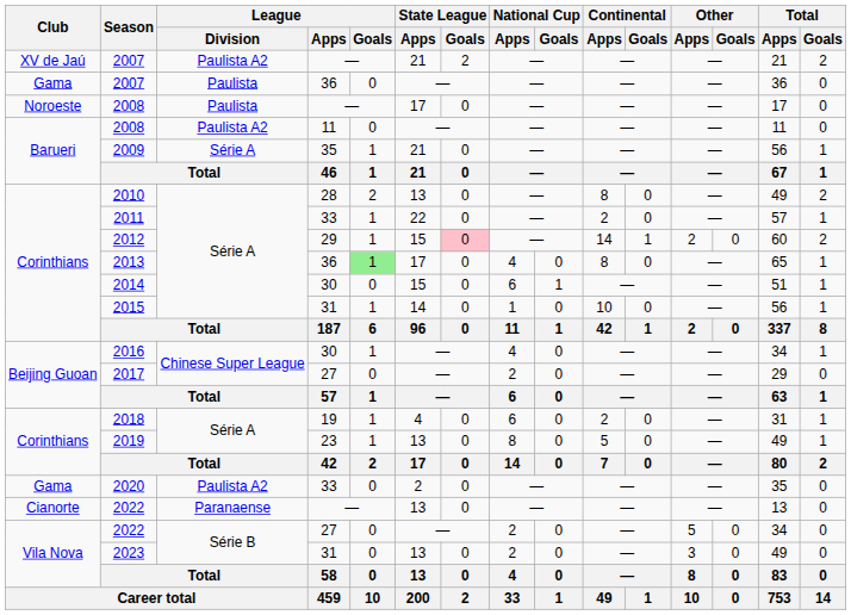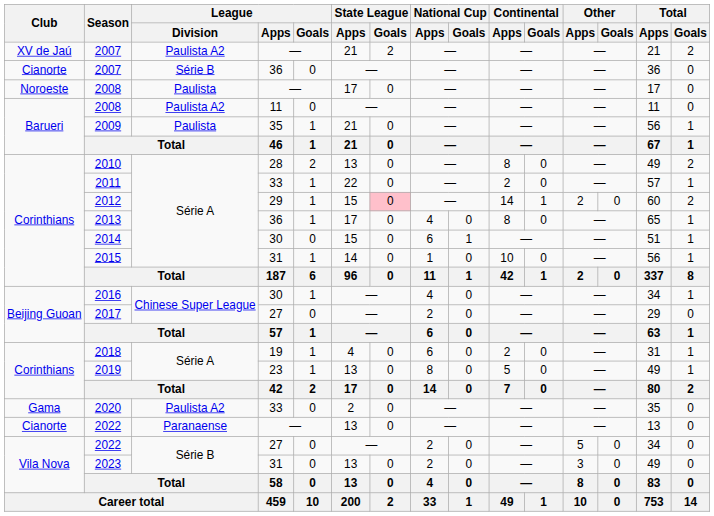2007 / 36 | Club: Gama -> Cianorte
2007 / 36 | League / Division: Paulista -> Série B
2009 | League / Division: Série A -> Paulista
2013 | League / Goals: lightgreen background -> no background
